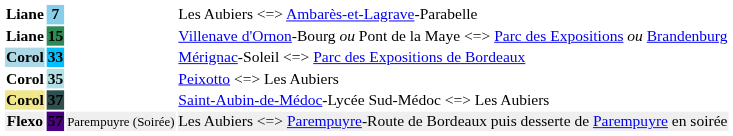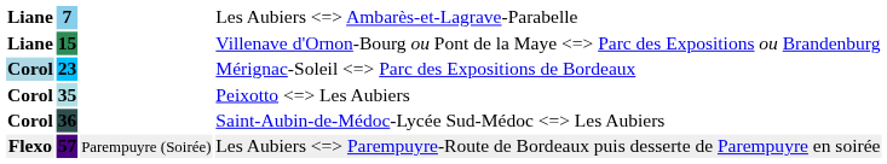Mérignac-Soleil Parc des Expositions de Bordeaux | column 2: 33 -> 23
Saint-Aubin-de-Médoc-Lycée Sud-Médoc Les Aubiers | column 1: khaki background -> no background
Saint-Aubin-de-Médoc-Lycée Sud-Médoc Les Aubiers | column 2: 37 -> 36
